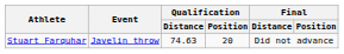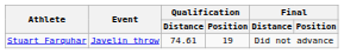Stuart Farquhar | Qualification / Distance: 74.63 -> 74.61
Stuart Farquhar | Qualification / Position: 20 -> 19
